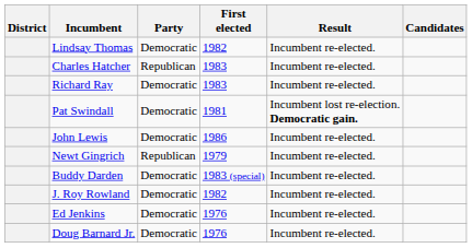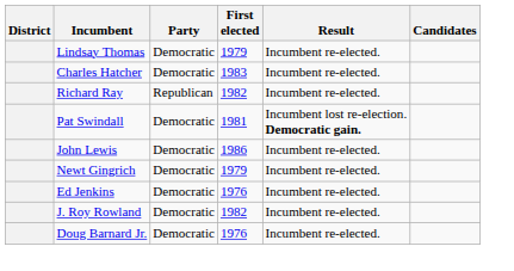Lindsay Thomas | First elected: 1982 -> 1979
Charles Hatcher | Party: Republican -> Democratic
Richard Ray | Party: Democratic -> Republican
Richard Ray | First elected: 1983 -> 1982
Newt Gingrich | Party: Republican -> Democratic
- row: Buddy Darden | Democratic | 1983 (special) | Incumbent re-elected.
rows swapped: J. Roy Rowland <-> Ed Jenkins
